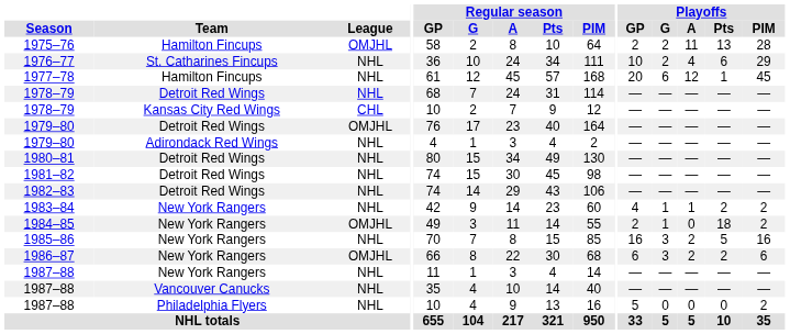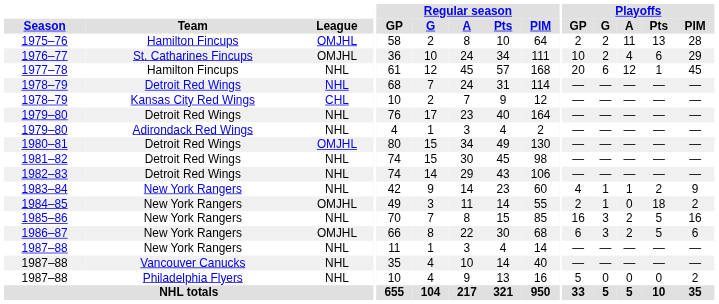1976–77 | League: NHL -> OMJHL
1979–80 / Detroit Red Wings | League: OMJHL -> NHL
1980–81 | League: NHL -> OMJHL
1983–84 | Playoffs / PIM: 2 -> 9
1986–87 | Playoffs / Pts: 2 -> 5
